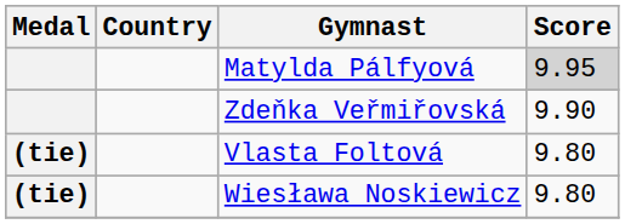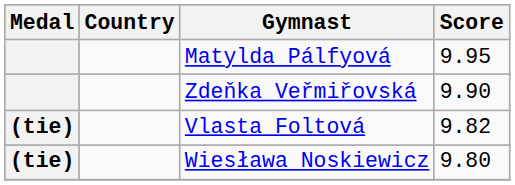Matylda Pálfyová | Score: lightgrey background -> no background
Vlasta Foltová | Score: 9.80 -> 9.82
